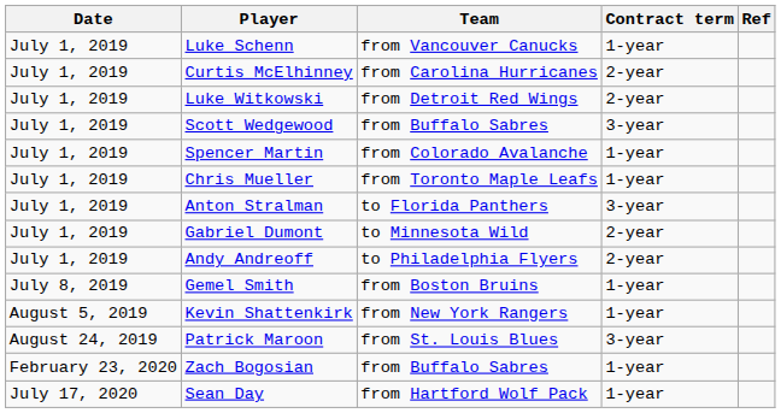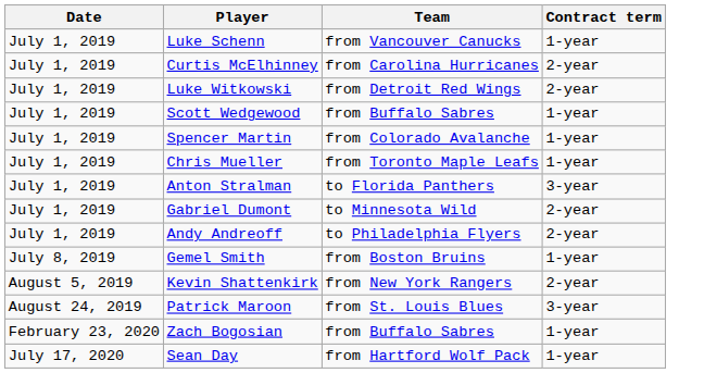- column: Ref
Scott Wedgewood | Contract term: 3-year -> 1-year
Kevin Shattenkirk | Contract term: 1-year -> 2-year
